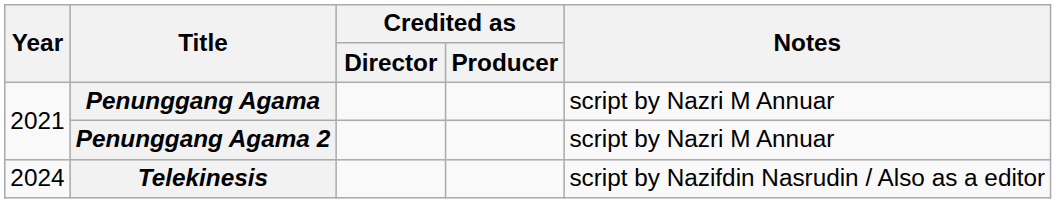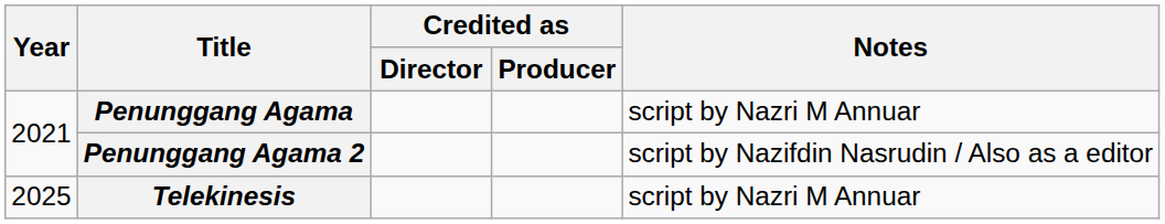Penunggang Agama 2 | Notes: script by Nazri M Annuar -> script by Nazifdin Nasrudin / Also as a editor
Telekinesis | Year: 2024 -> 2025
Telekinesis | Notes: script by Nazifdin Nasrudin / Also as a editor -> script by Nazri M Annuar
